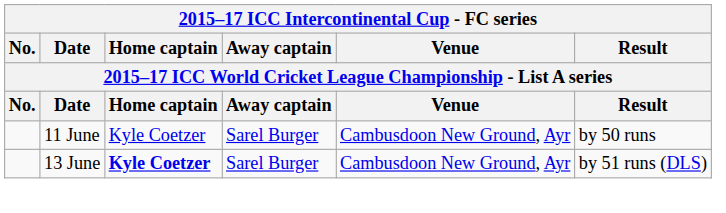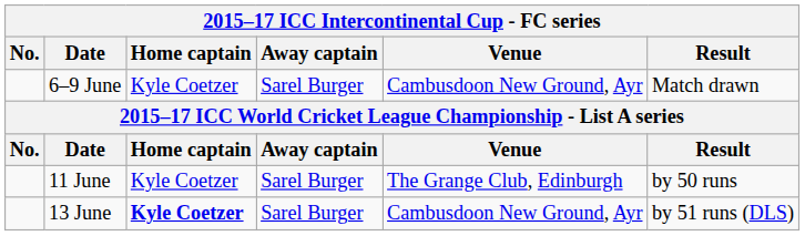+ row: 6–9 June | Kyle Coetzer | Sarel Burger | Cambusdoon New Ground, Ayr | Match drawn
11 June | Venue: Cambusdoon New Ground, Ayr -> The Grange Club, Edinburgh
